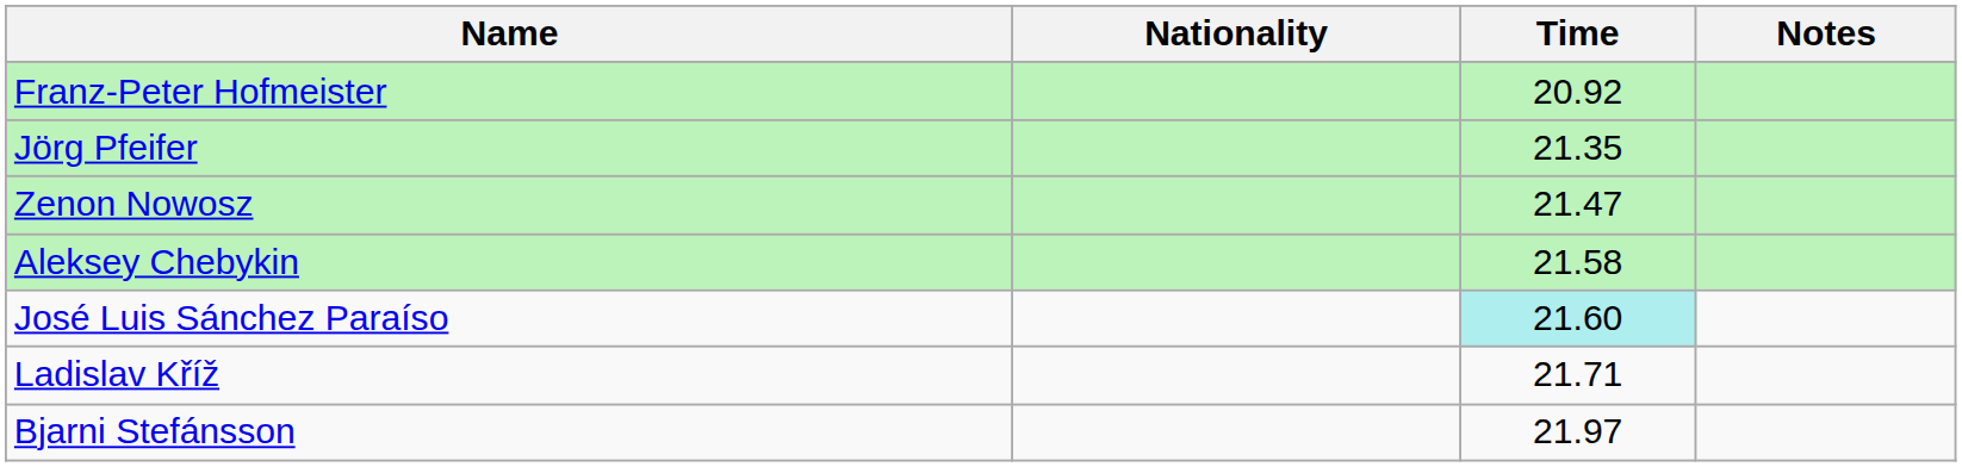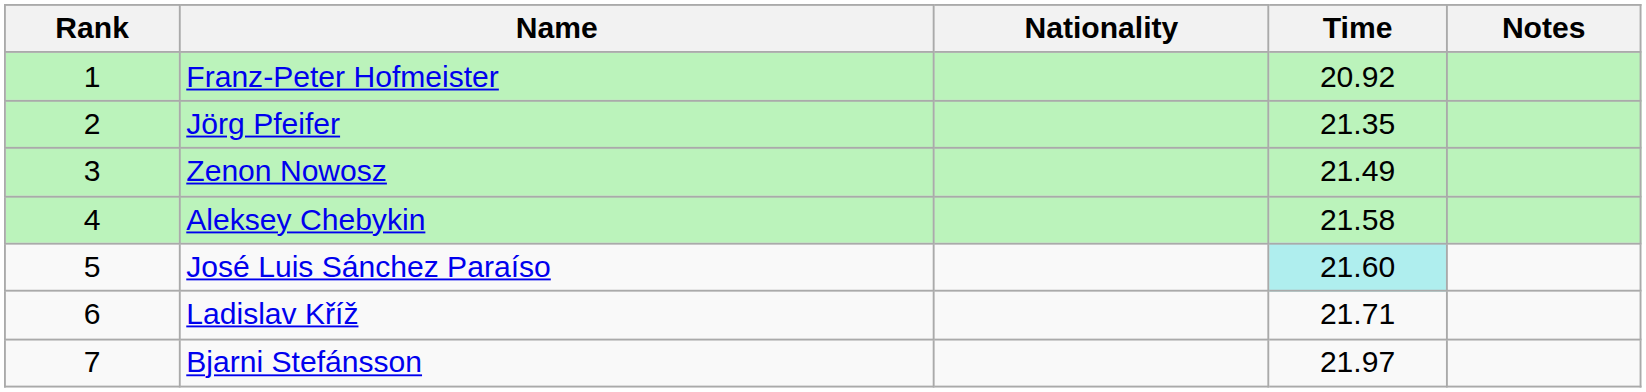+ column: Rank | 1 | 2 | 3 | 4 | 5 | 6 | 7
Zenon Nowosz | Time: 21.47 -> 21.49
